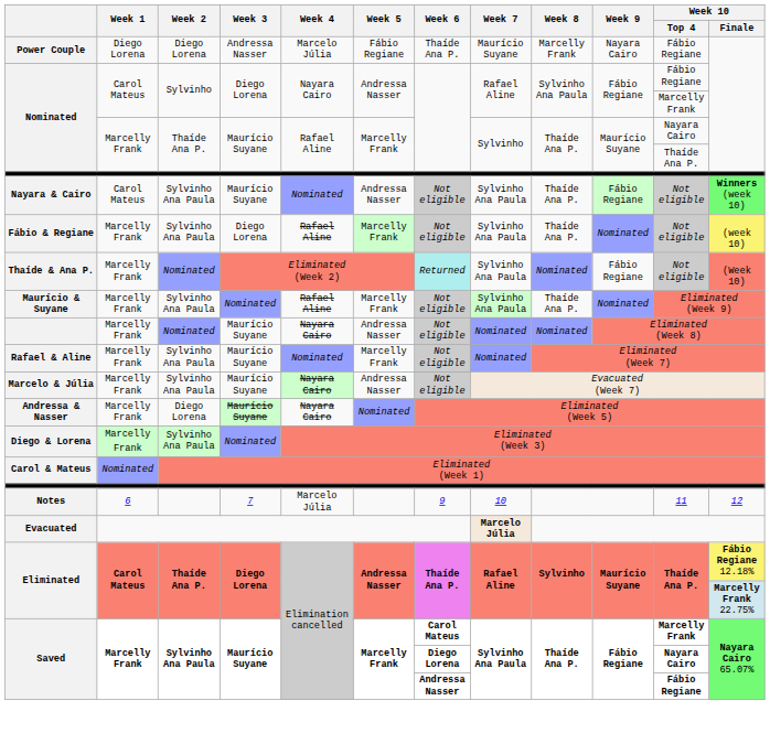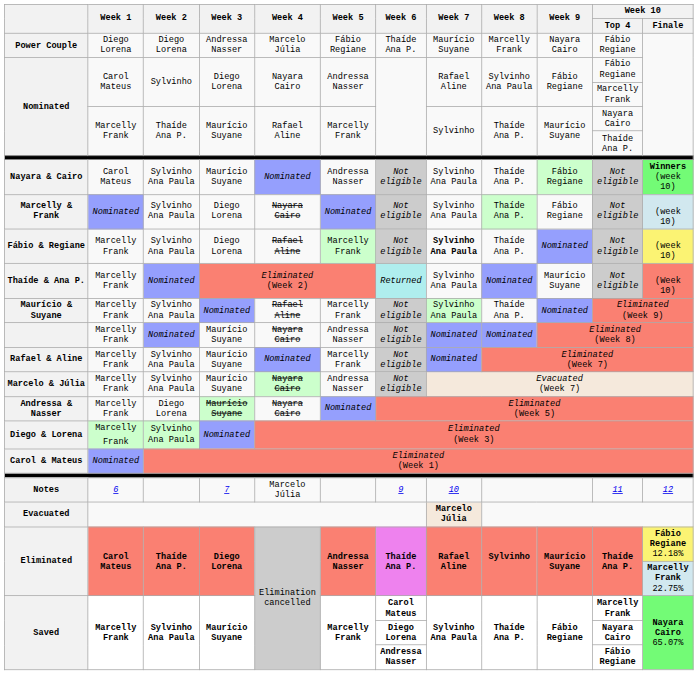+ row: Marcelly & Frank | Nominated | Sylvinho Ana Paula | Diego Lorena | Nayara Cairo | Nominated | Not eligible | Sylvinho Ana Paula | Thaíde Ana P. | Fábio Regiane | Not eligible | (week 10)
Fábio & Regiane | Week 7: normal -> bold
Thaíde & Ana P. | Week 9: Fábio Regiane -> Maurício Suyane
